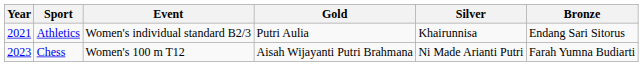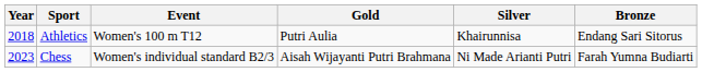Athletics | Year: 2021 -> 2018
Athletics | Event: Women's individual standard B2/3 -> Women's 100 m T12
Chess | Event: Women's 100 m T12 -> Women's individual standard B2/3
